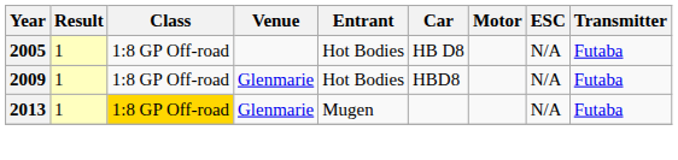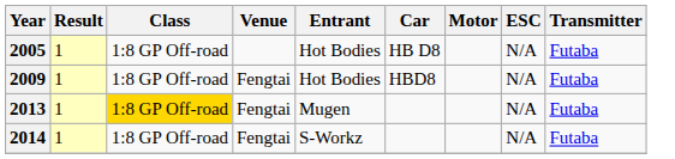2009 | Venue: Glenmarie -> Fengtai
2013 | Venue: Glenmarie -> Fengtai
+ row: 2014 | 1 | 1:8 GP Off-road | Fengtai | S-Workz | N/A | Futaba
